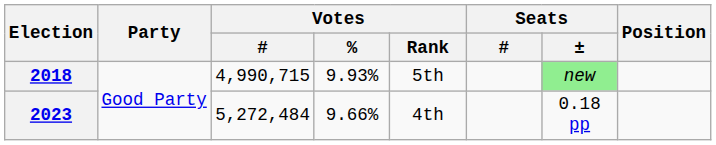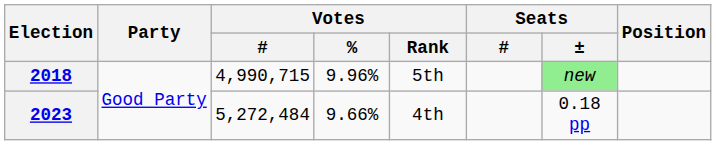2018 | Votes / %: 9.93% -> 9.96%
